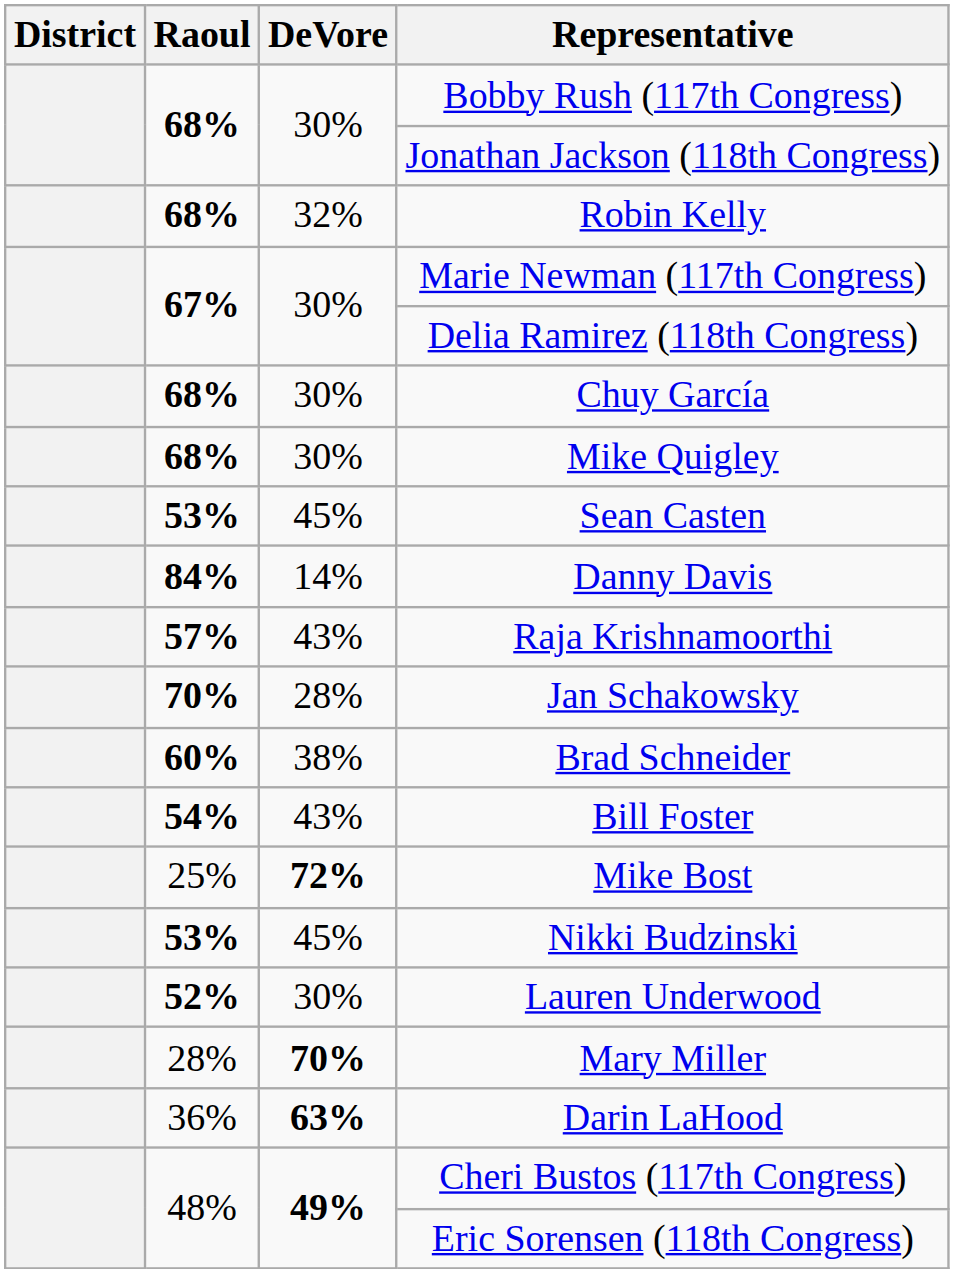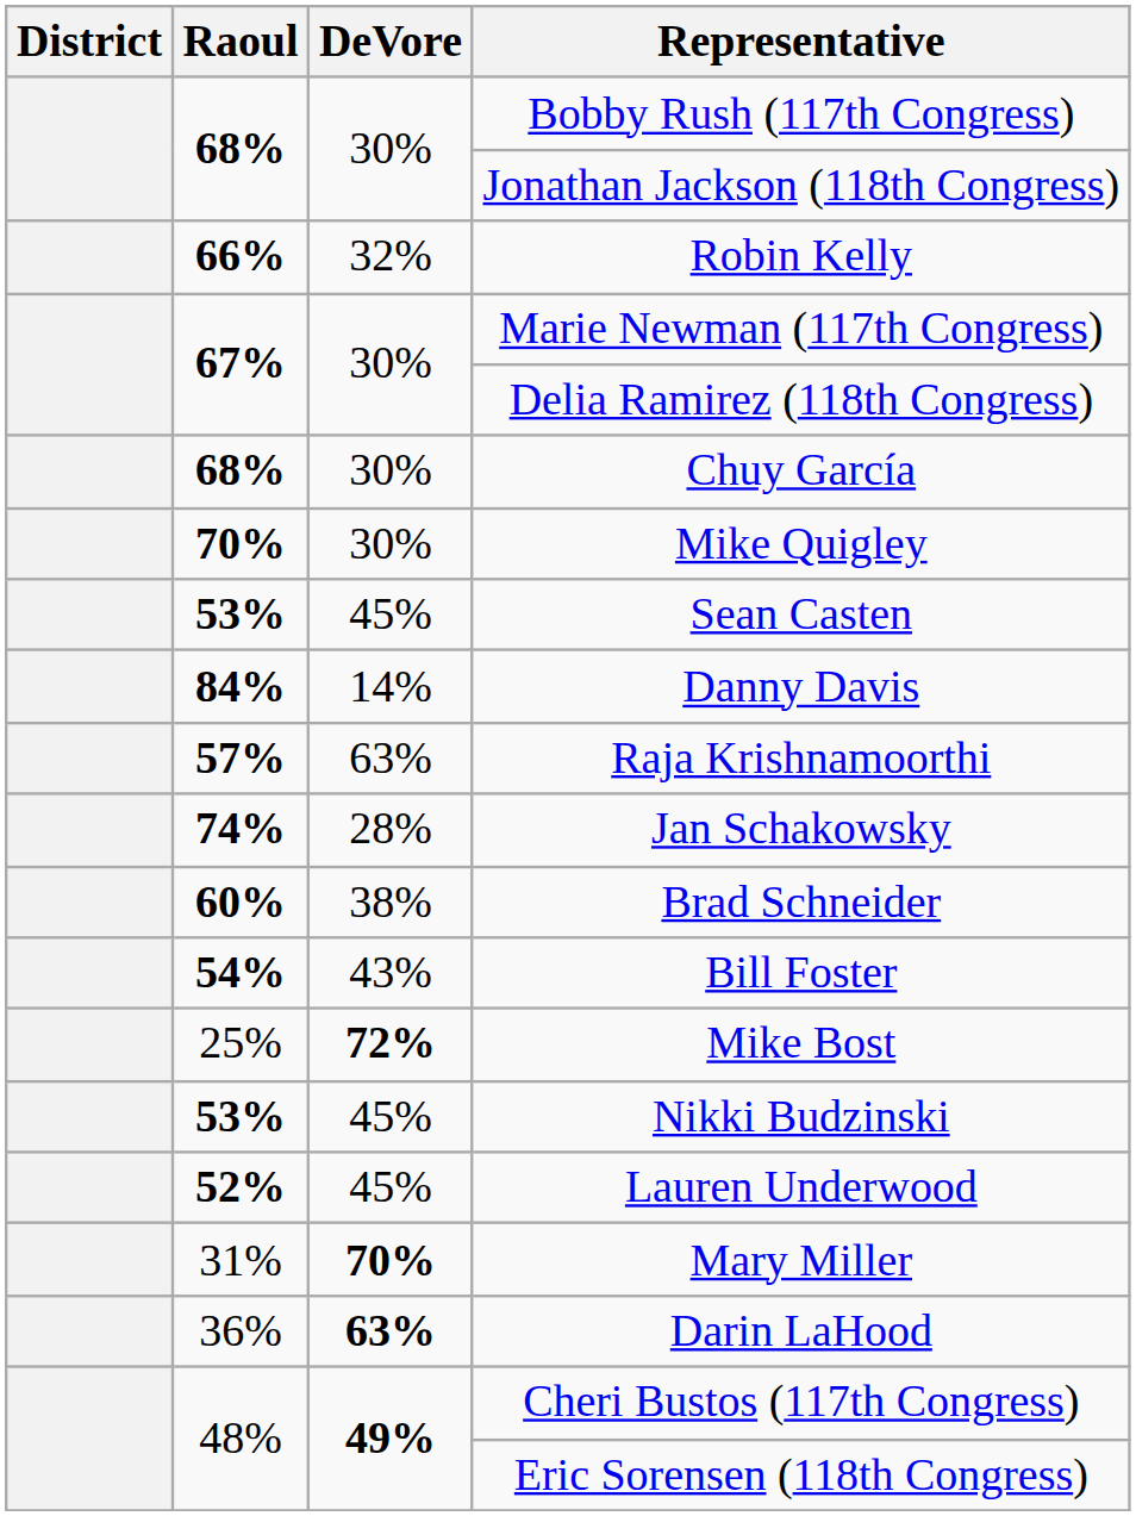Robin Kelly | Raoul: 68% -> 66%
Mike Quigley | Raoul: 68% -> 70%
Raja Krishnamoorthi | DeVore: 43% -> 63%
Jan Schakowsky | Raoul: 70% -> 74%
Lauren Underwood | DeVore: 30% -> 45%
Mary Miller | Raoul: 28% -> 31%
